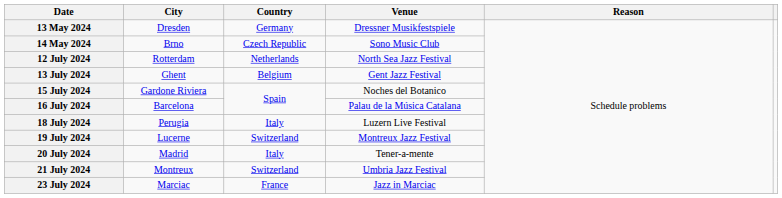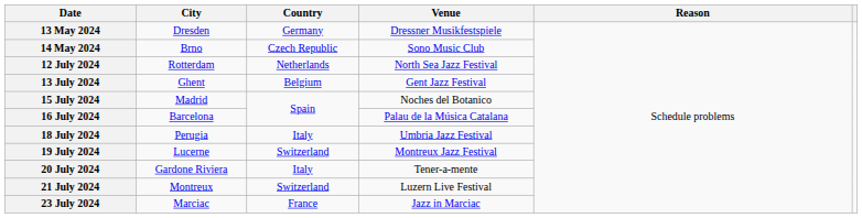15 July 2024 | City: Gardone Riviera -> Madrid
18 July 2024 | Venue: Luzern Live Festival -> Umbria Jazz Festival
20 July 2024 | City: Madrid -> Gardone Riviera
21 July 2024 | Venue: Umbria Jazz Festival -> Luzern Live Festival
